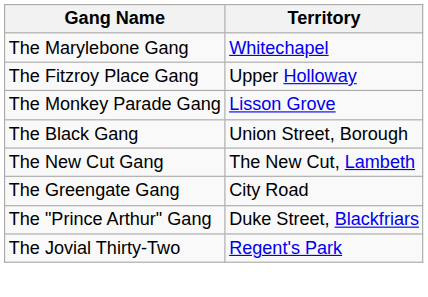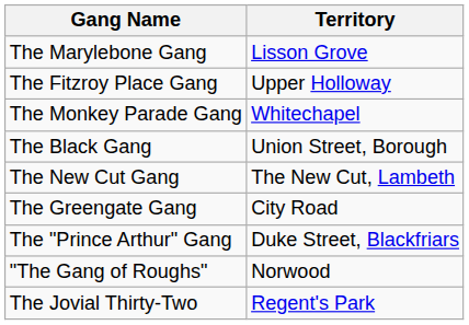The Marylebone Gang | Territory: Whitechapel -> Lisson Grove
The Monkey Parade Gang | Territory: Lisson Grove -> Whitechapel
+ row: "The Gang of Roughs" | Norwood
